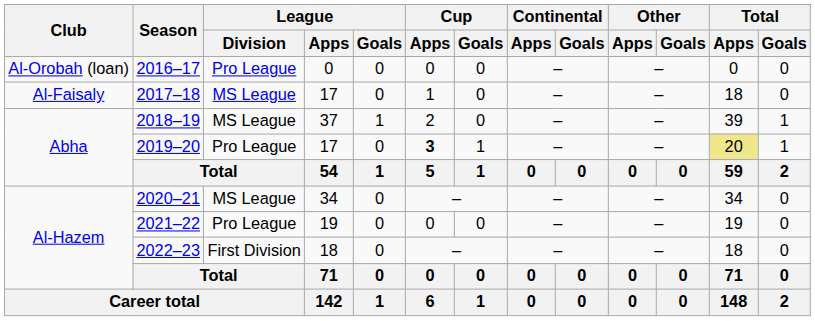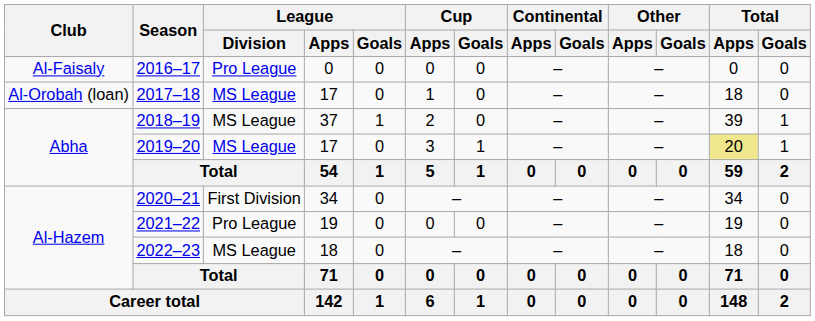2016–17 | Club: Al-Orobah (loan) -> Al-Faisaly
2017–18 | Club: Al-Faisaly -> Al-Orobah (loan)
2019–20 | League / Division: Pro League -> MS League
2019–20 | Cup / Apps: bold -> normal
2020–21 | League / Division: MS League -> First Division
2022–23 | League / Division: First Division -> MS League
